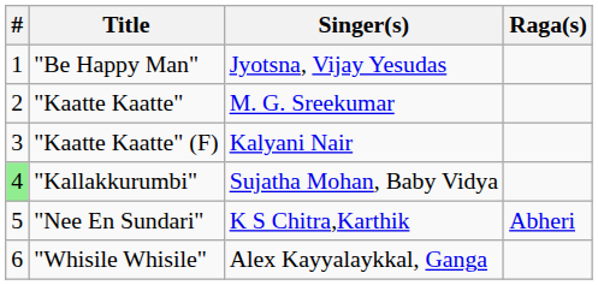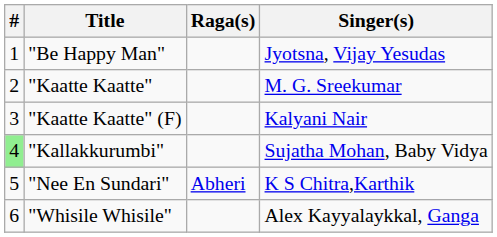columns swapped: Singer(s) <-> Raga(s)
